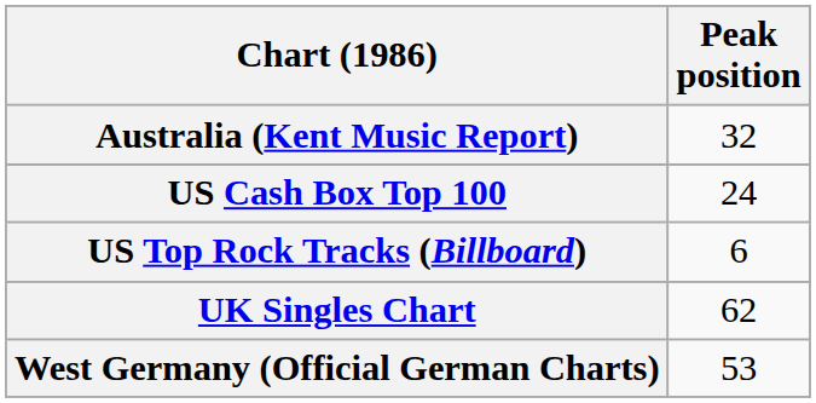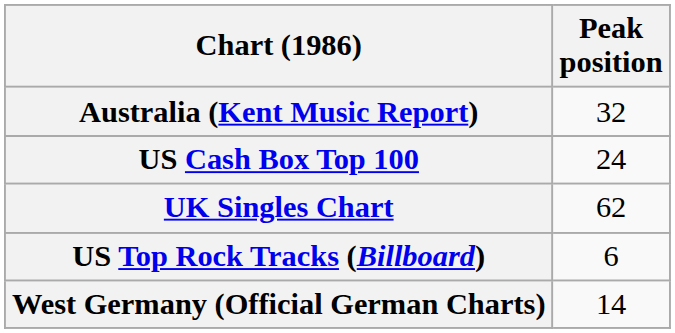rows swapped: UK Singles Chart <-> US Top Rock Tracks (Billboard)
West Germany (Official German Charts) | Peak position: 53 -> 14
